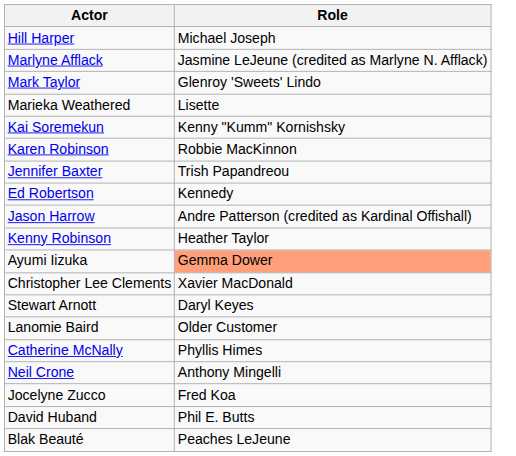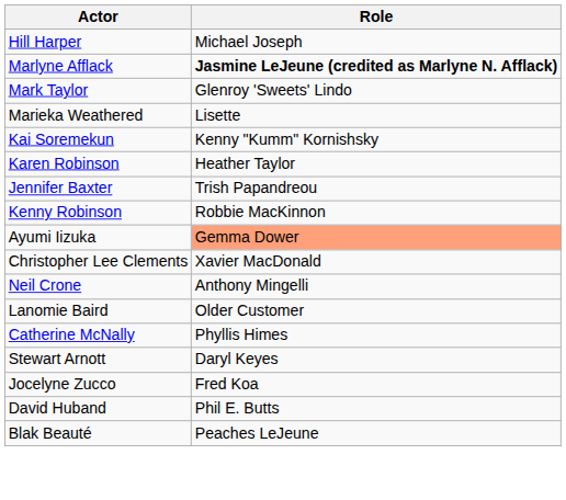Marlyne Afflack | Role: normal -> bold
Karen Robinson | Role: Robbie MacKinnon -> Heather Taylor
- row: Ed Robertson | Kennedy
- row: Jason Harrow | Andre Patterson (credited as Kardinal Offishall)
Kenny Robinson | Role: Heather Taylor -> Robbie MacKinnon
rows swapped: Neil Crone <-> Stewart Arnott
